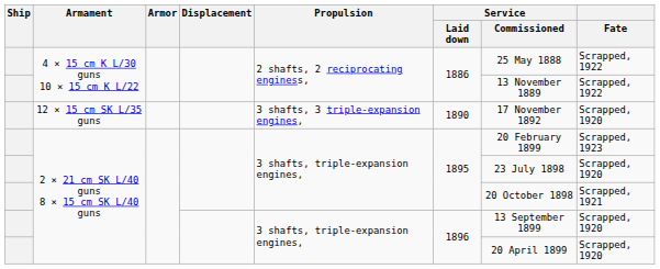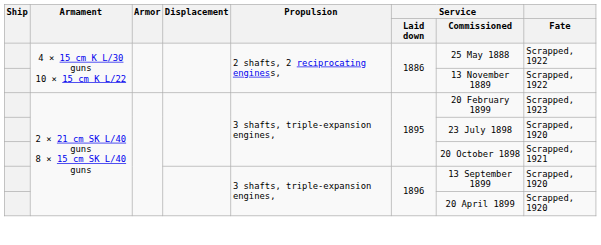- row: 12 × 15 cm SK L/35 guns | 3 shafts, 3 triple-expansion engines, | 1890 | 17 November 1892 | Scrapped, 1920
